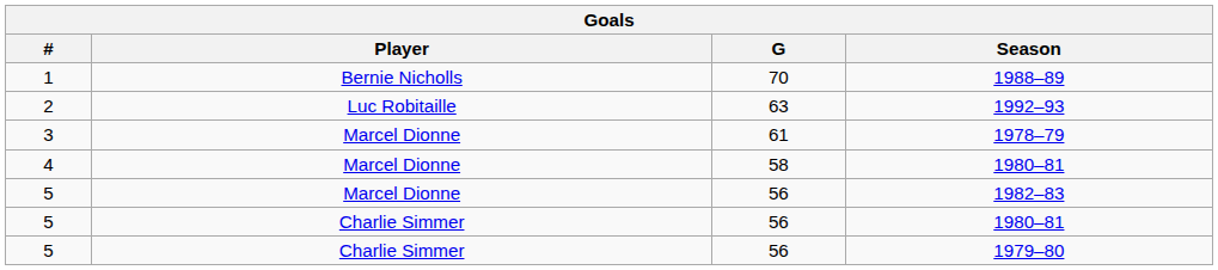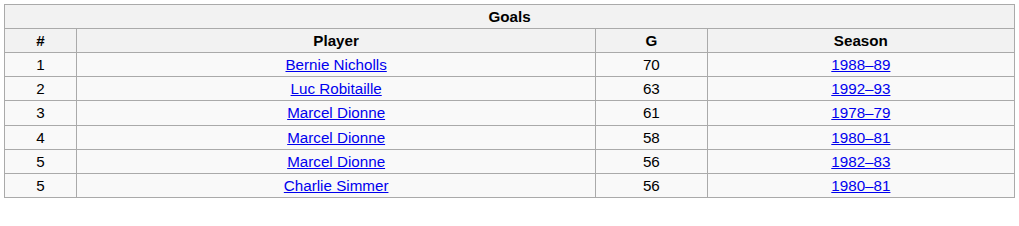- row: 5 | Charlie Simmer | 56 | 1979–80
